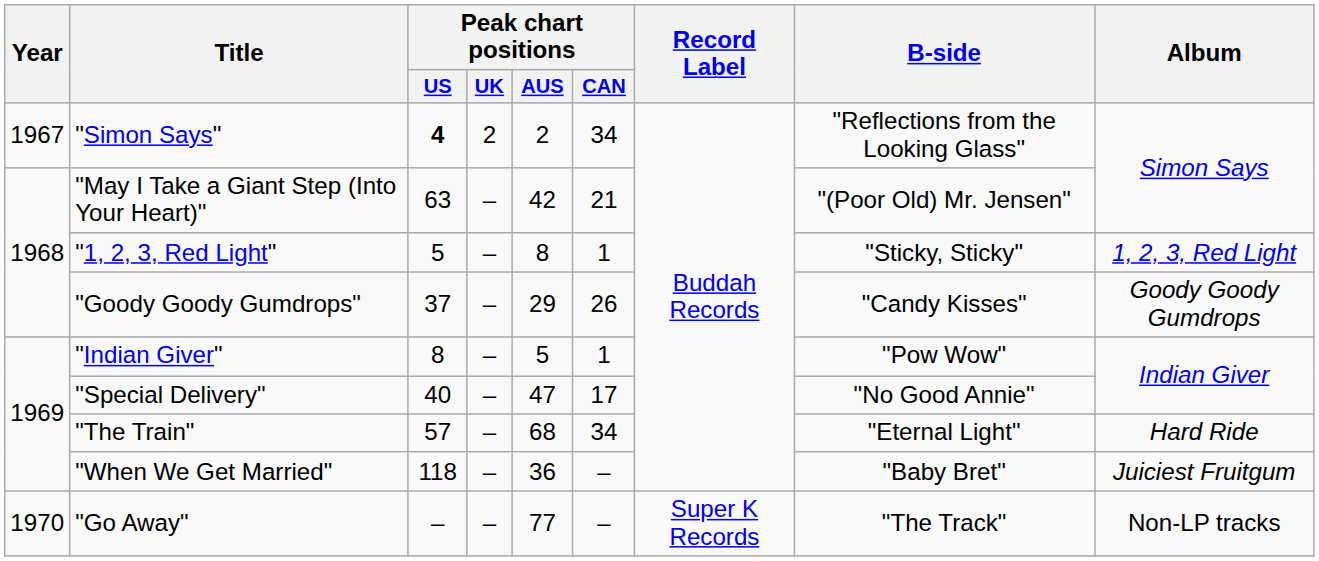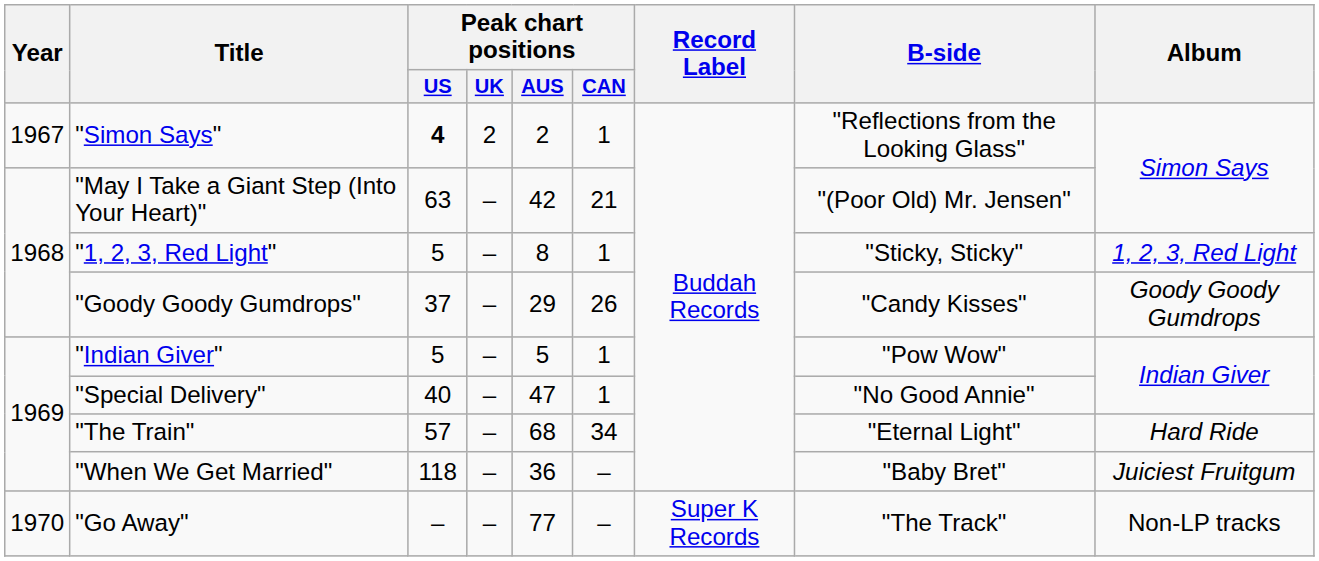"Simon Says" | Peak chart positions / CAN: 34 -> 1
"Indian Giver" | Peak chart positions / US: 8 -> 5
"Special Delivery" | Peak chart positions / CAN: 17 -> 1
